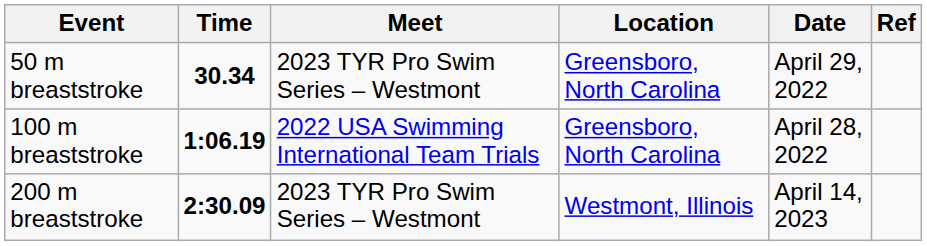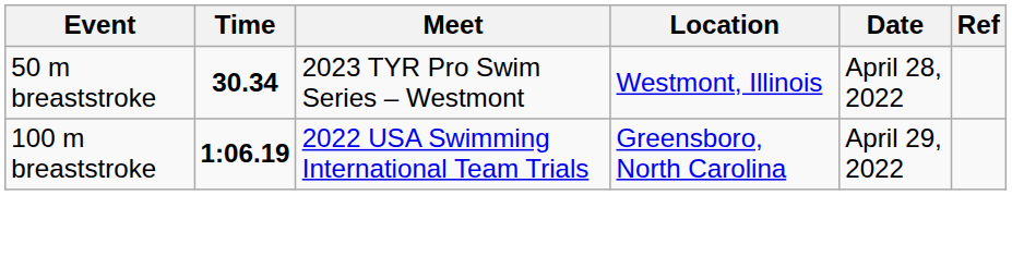50 m breaststroke | Location: Greensboro, North Carolina -> Westmont, Illinois
50 m breaststroke | Date: April 29, 2022 -> April 28, 2022
100 m breaststroke | Date: April 28, 2022 -> April 29, 2022
- row: 200 m breaststroke | 2:30.09 | 2023 TYR Pro Swim Series – Westmont | Westmont, Illinois | April 14, 2023
